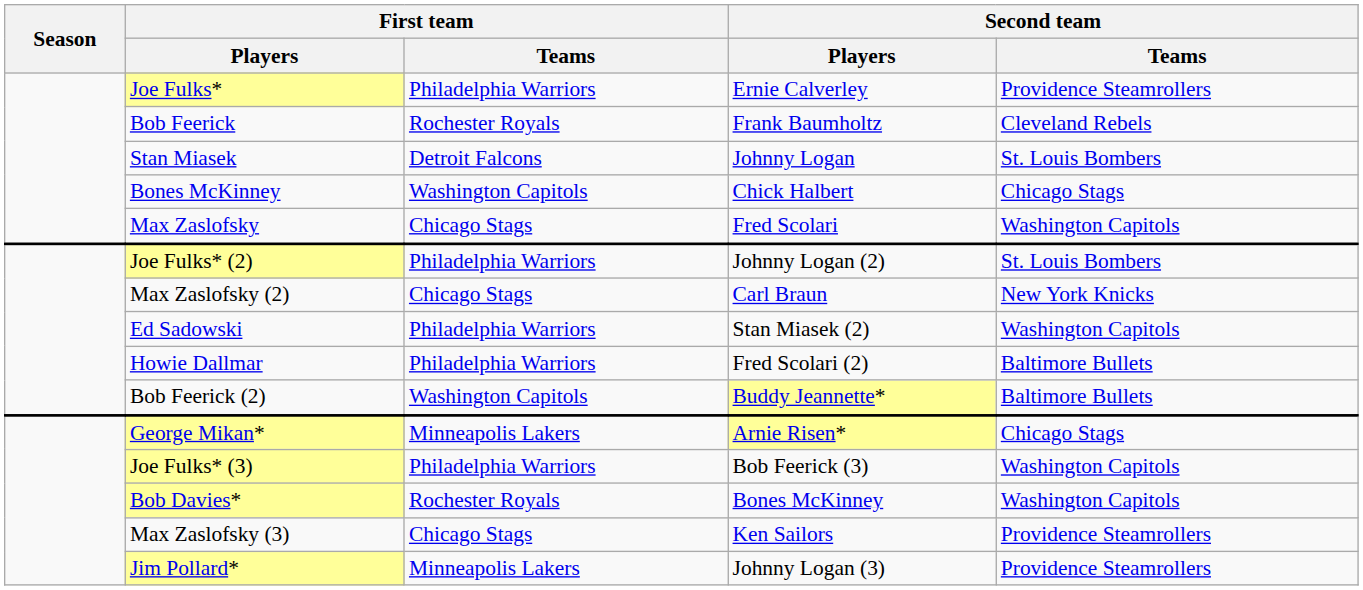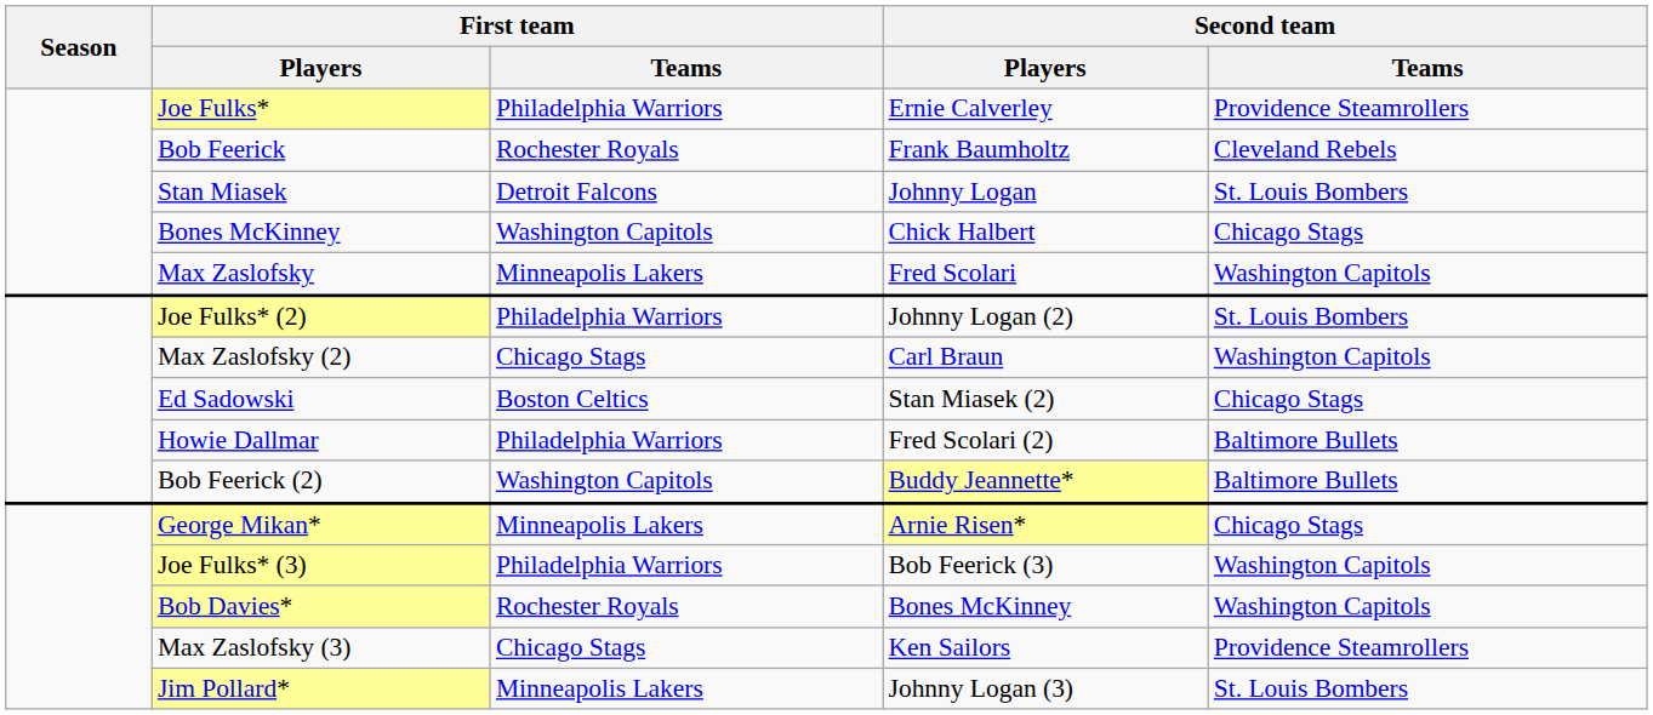Max Zaslofsky | First team / Teams: Chicago Stags -> Minneapolis Lakers
Max Zaslofsky (2) | Second team / Teams: New York Knicks -> Washington Capitols
Ed Sadowski | First team / Teams: Philadelphia Warriors -> Boston Celtics
Ed Sadowski | Second team / Teams: Washington Capitols -> Chicago Stags
Jim Pollard* | Second team / Teams: Providence Steamrollers -> St. Louis Bombers
